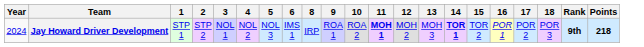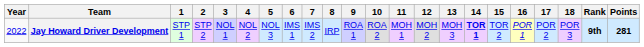+ column: 7 | IMS 2
Jay Howard Driver Development | Year: 2024 -> 2022
Jay Howard Driver Development | 11: bold -> normal
Jay Howard Driver Development | Points: 218 -> 281
